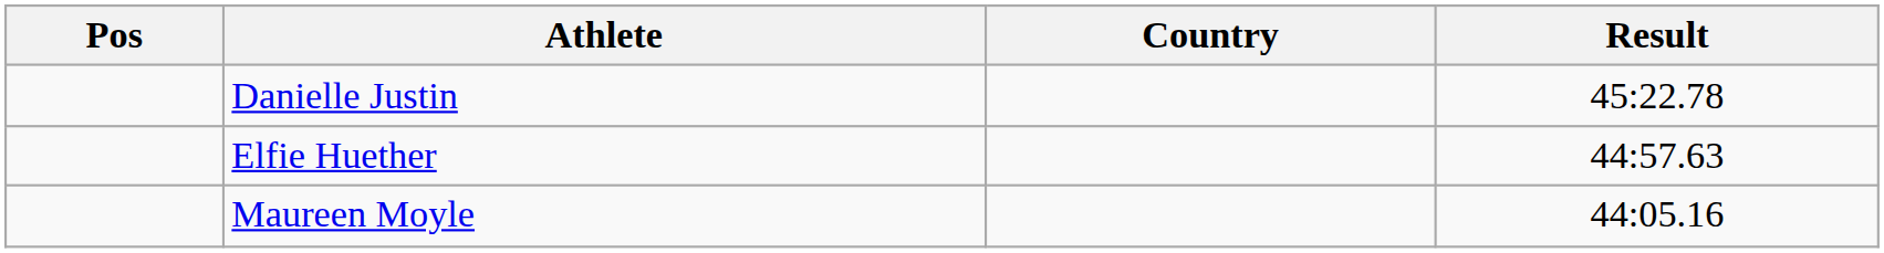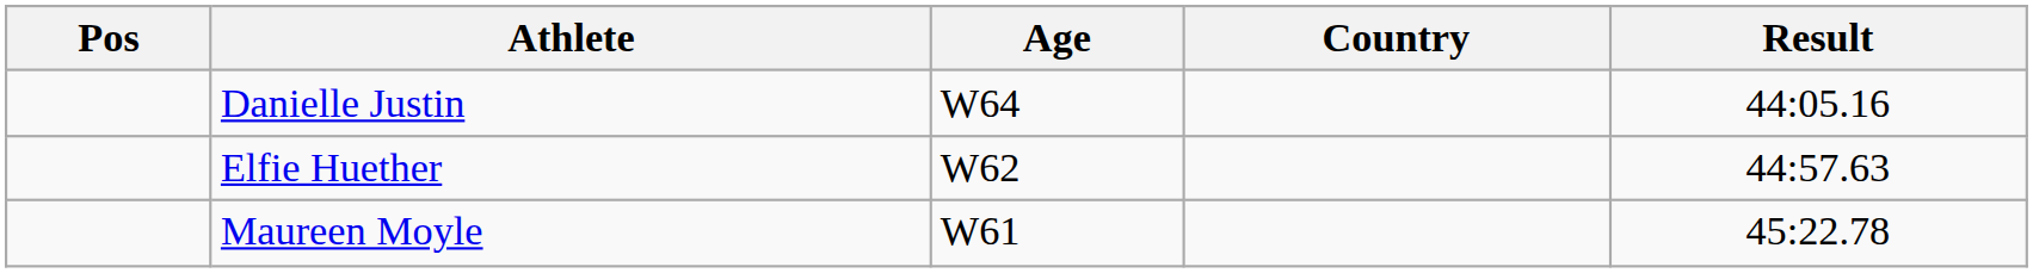+ column: Age | W64 | W62 | W61
Danielle Justin | Result: 45:22.78 -> 44:05.16
Maureen Moyle | Result: 44:05.16 -> 45:22.78
